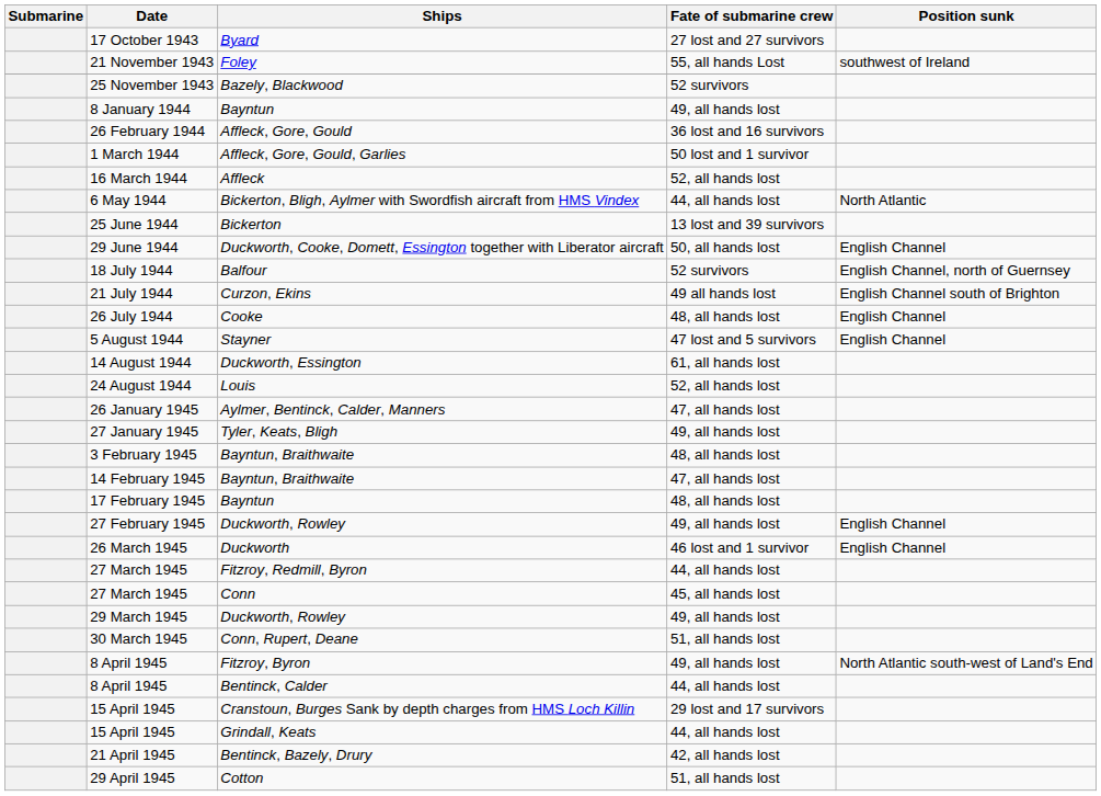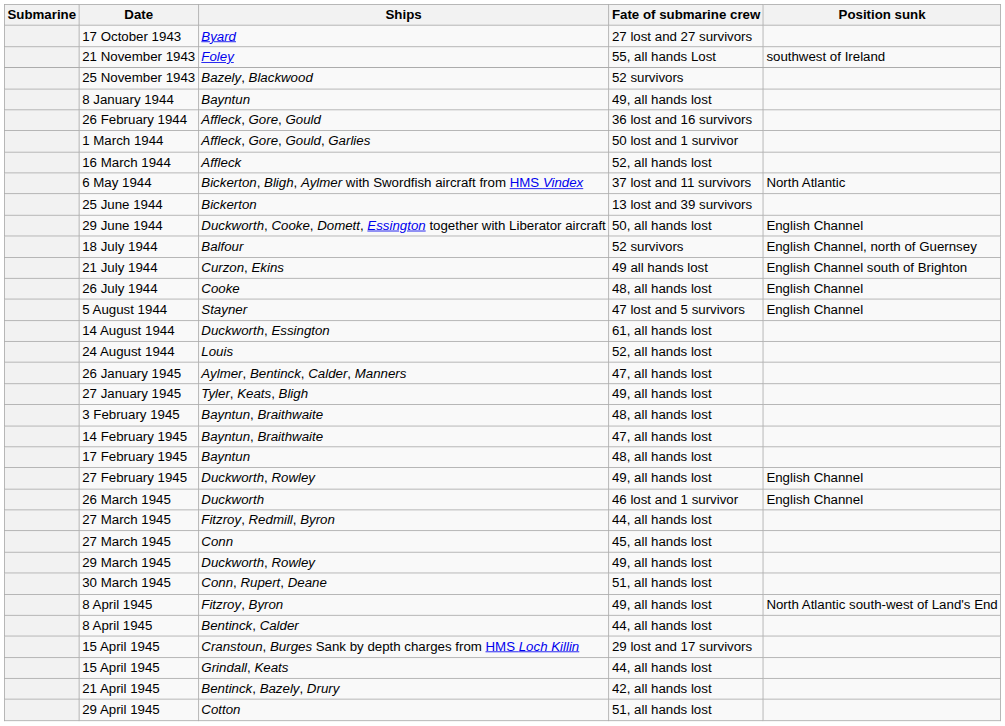6 May 1944 | Fate of submarine crew: 44, all hands lost -> 37 lost and 11 survivors
